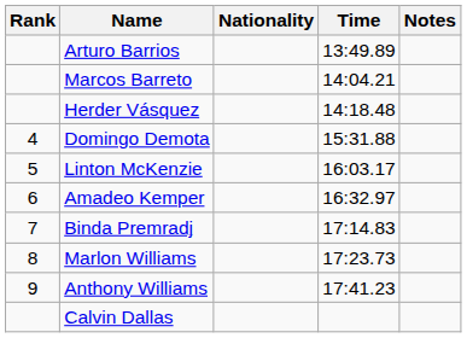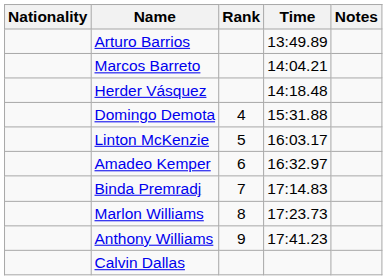columns swapped: Rank <-> Nationality
